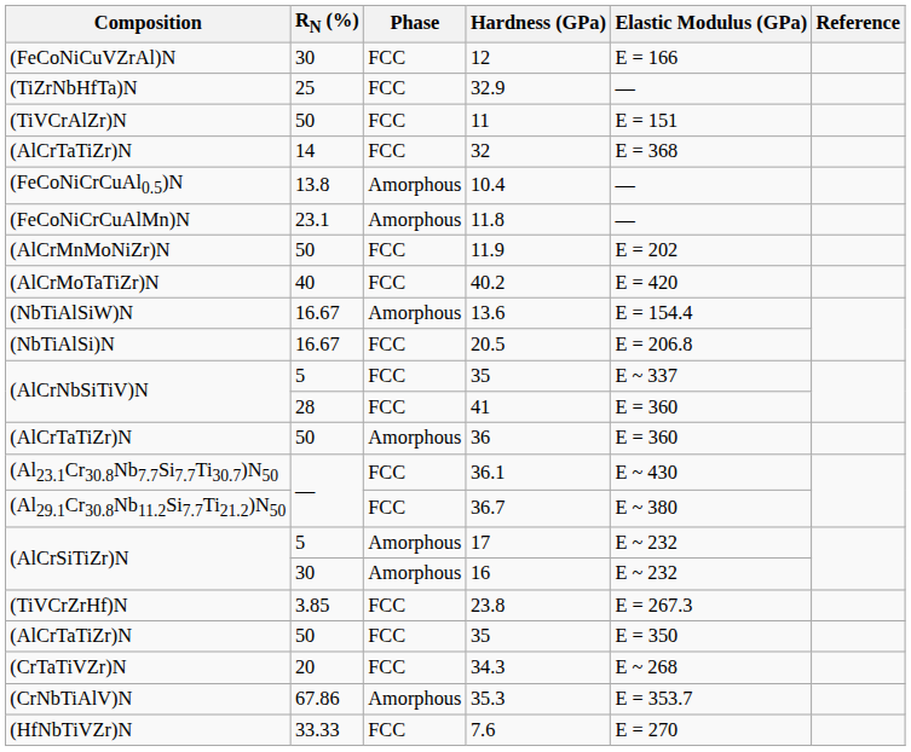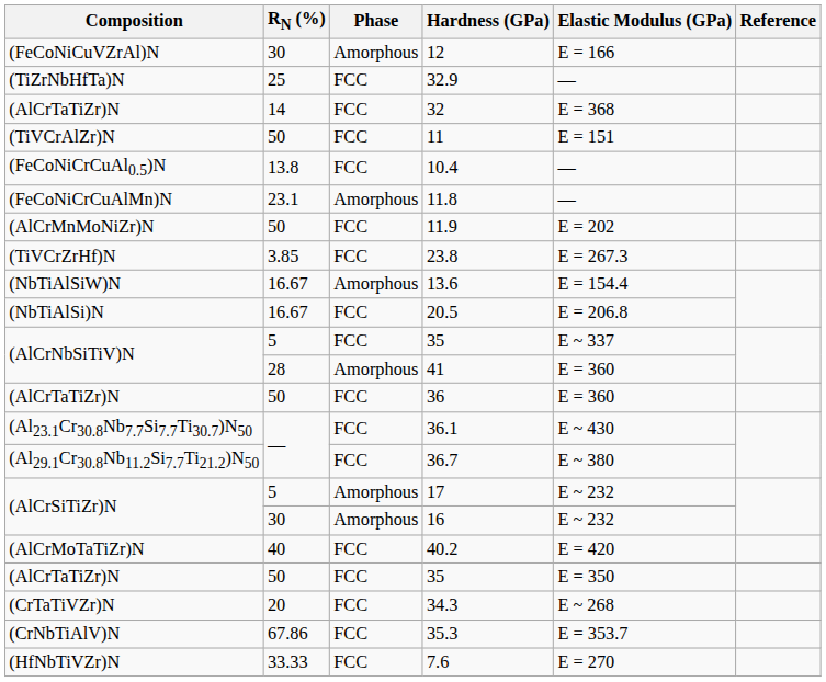12 | Phase: FCC -> Amorphous
rows swapped: 11 <-> 32
10.4 | Phase: Amorphous -> FCC
rows swapped: 23.8 <-> 40.2
41 | Phase: FCC -> Amorphous
36 | Phase: Amorphous -> FCC
35.3 | Phase: Amorphous -> FCC
